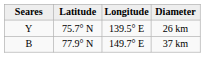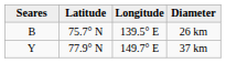26 km | Seares: Y -> B
37 km | Seares: B -> Y
